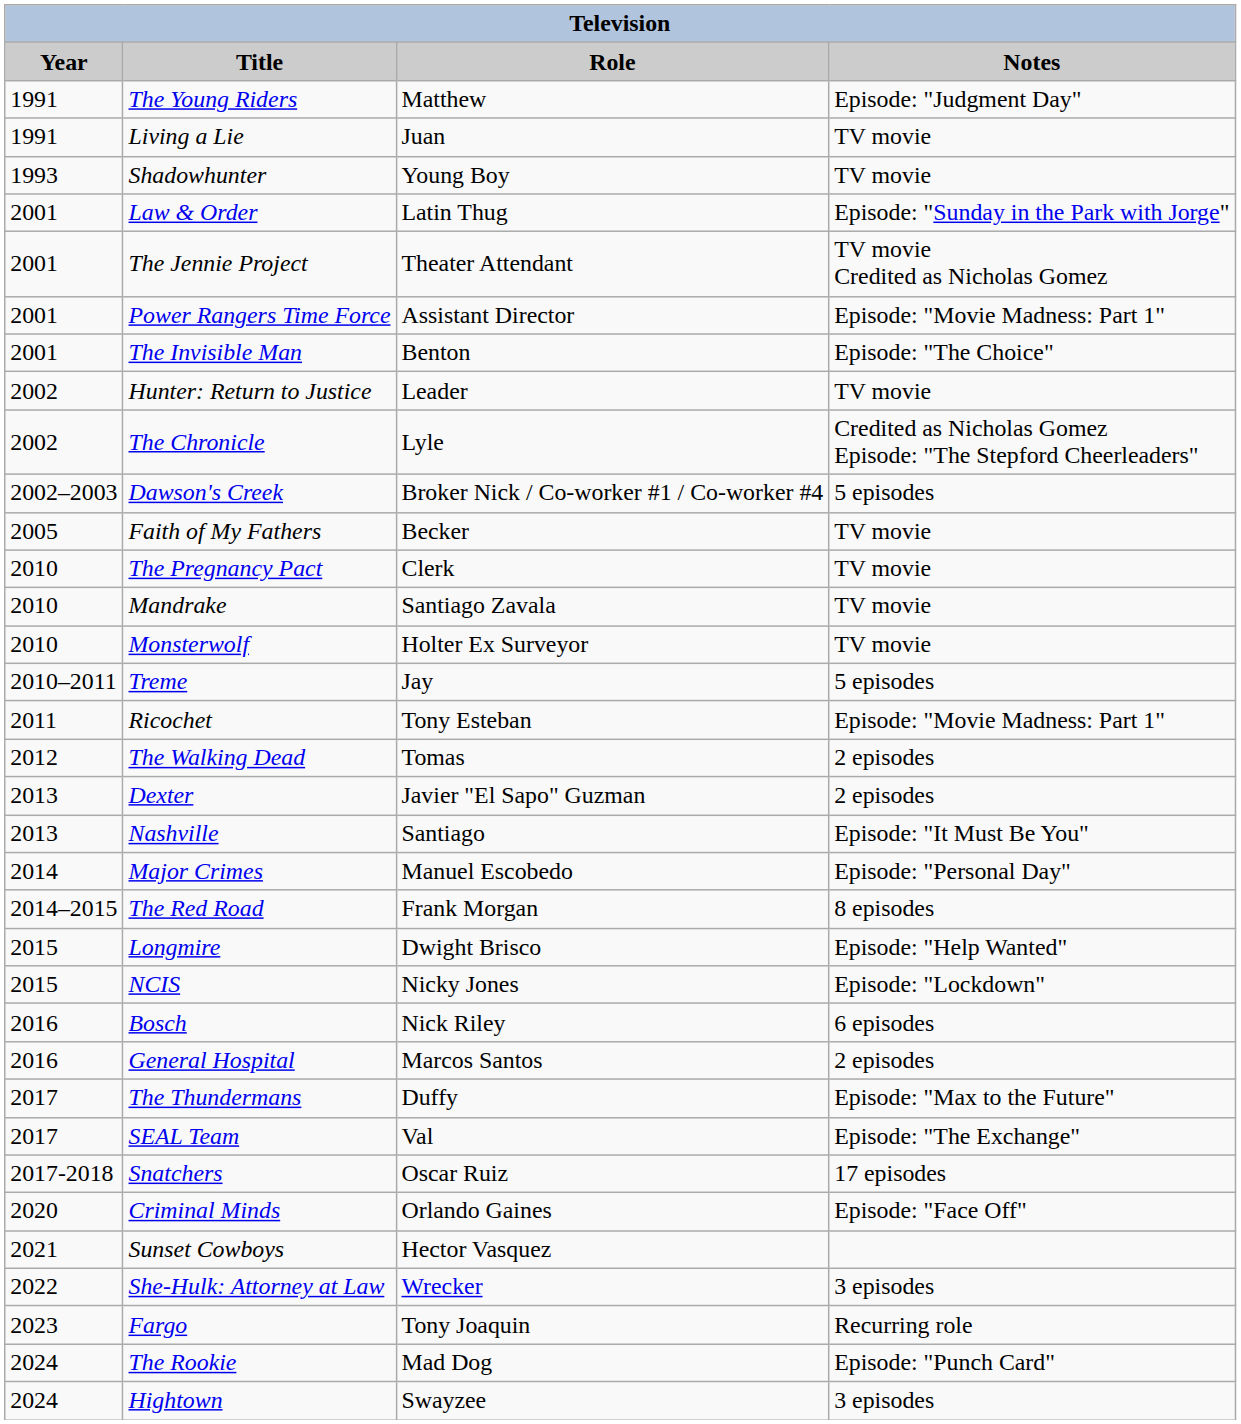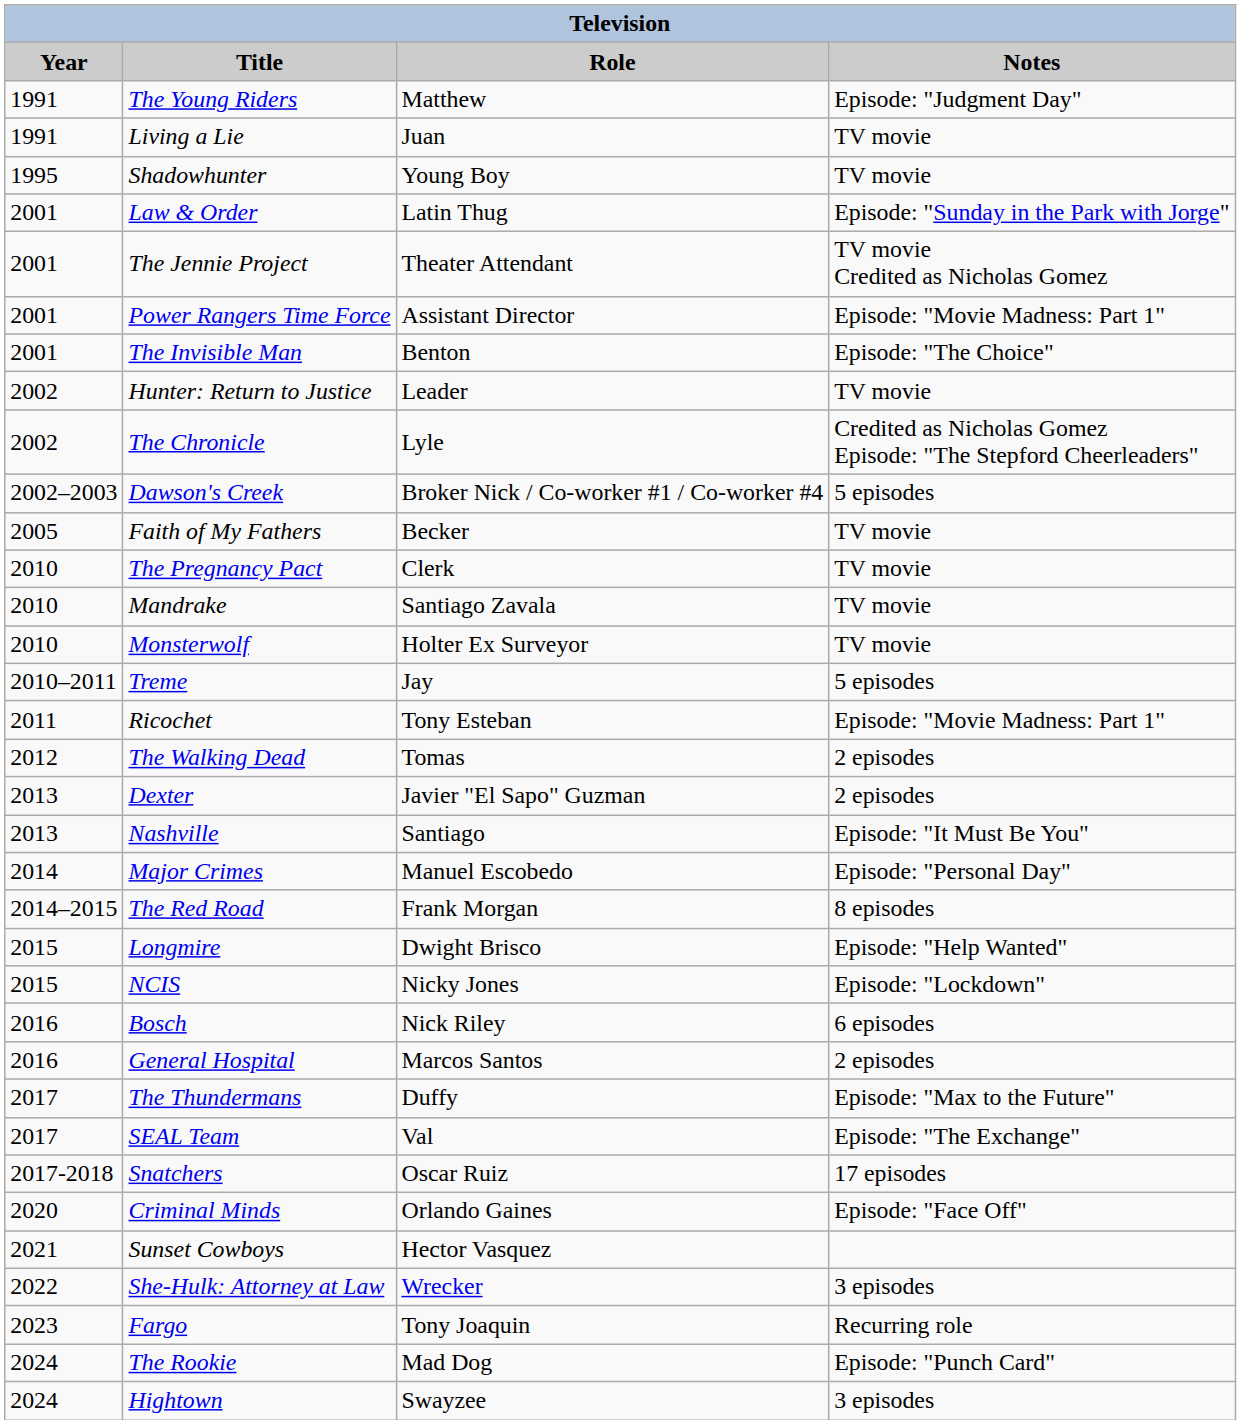Shadowhunter | Year: 1993 -> 1995
